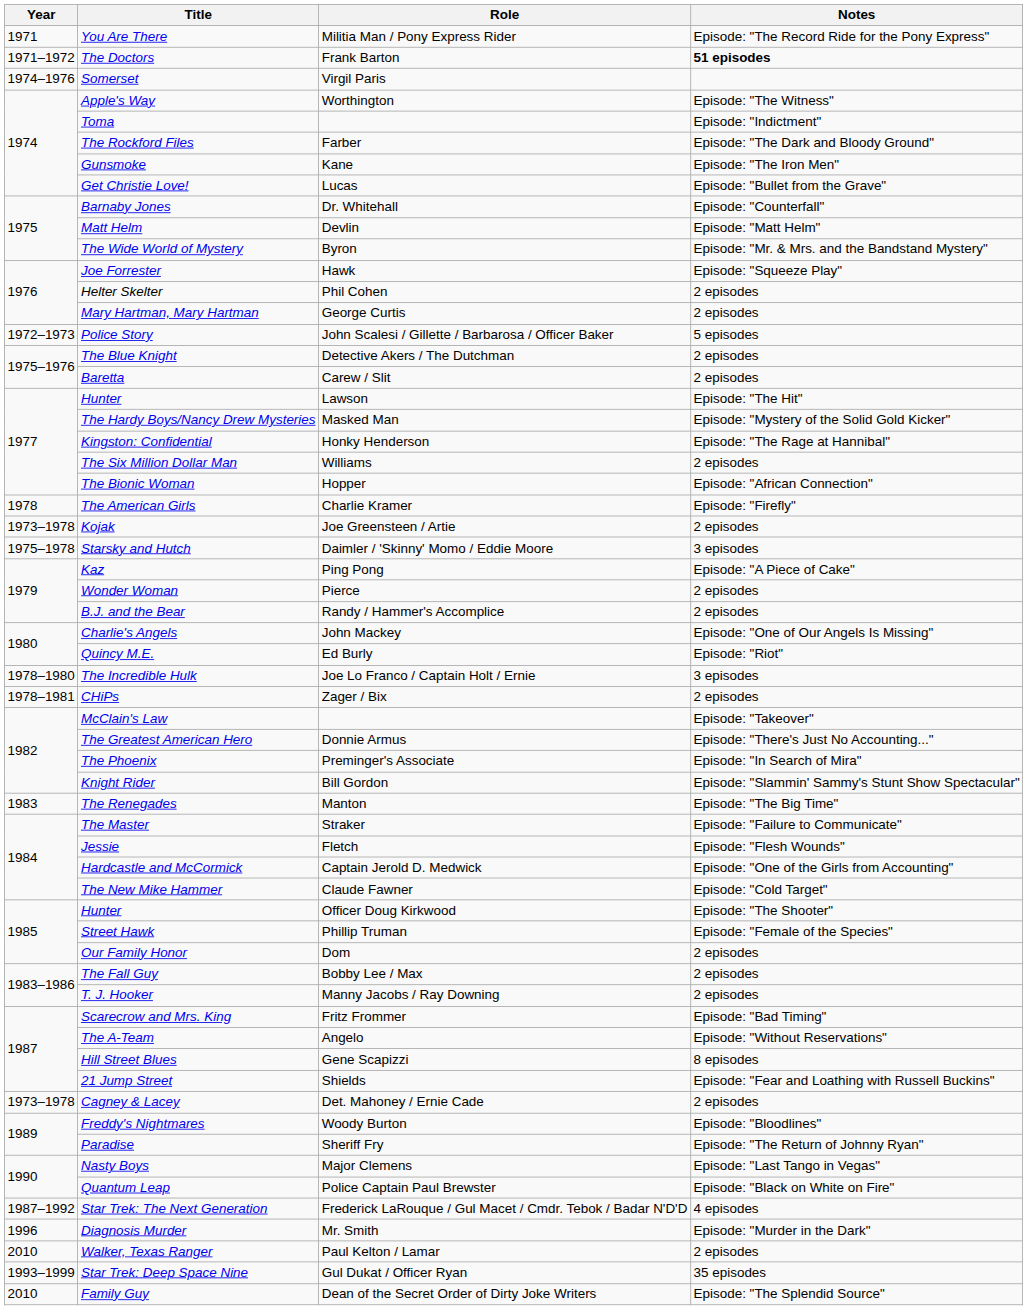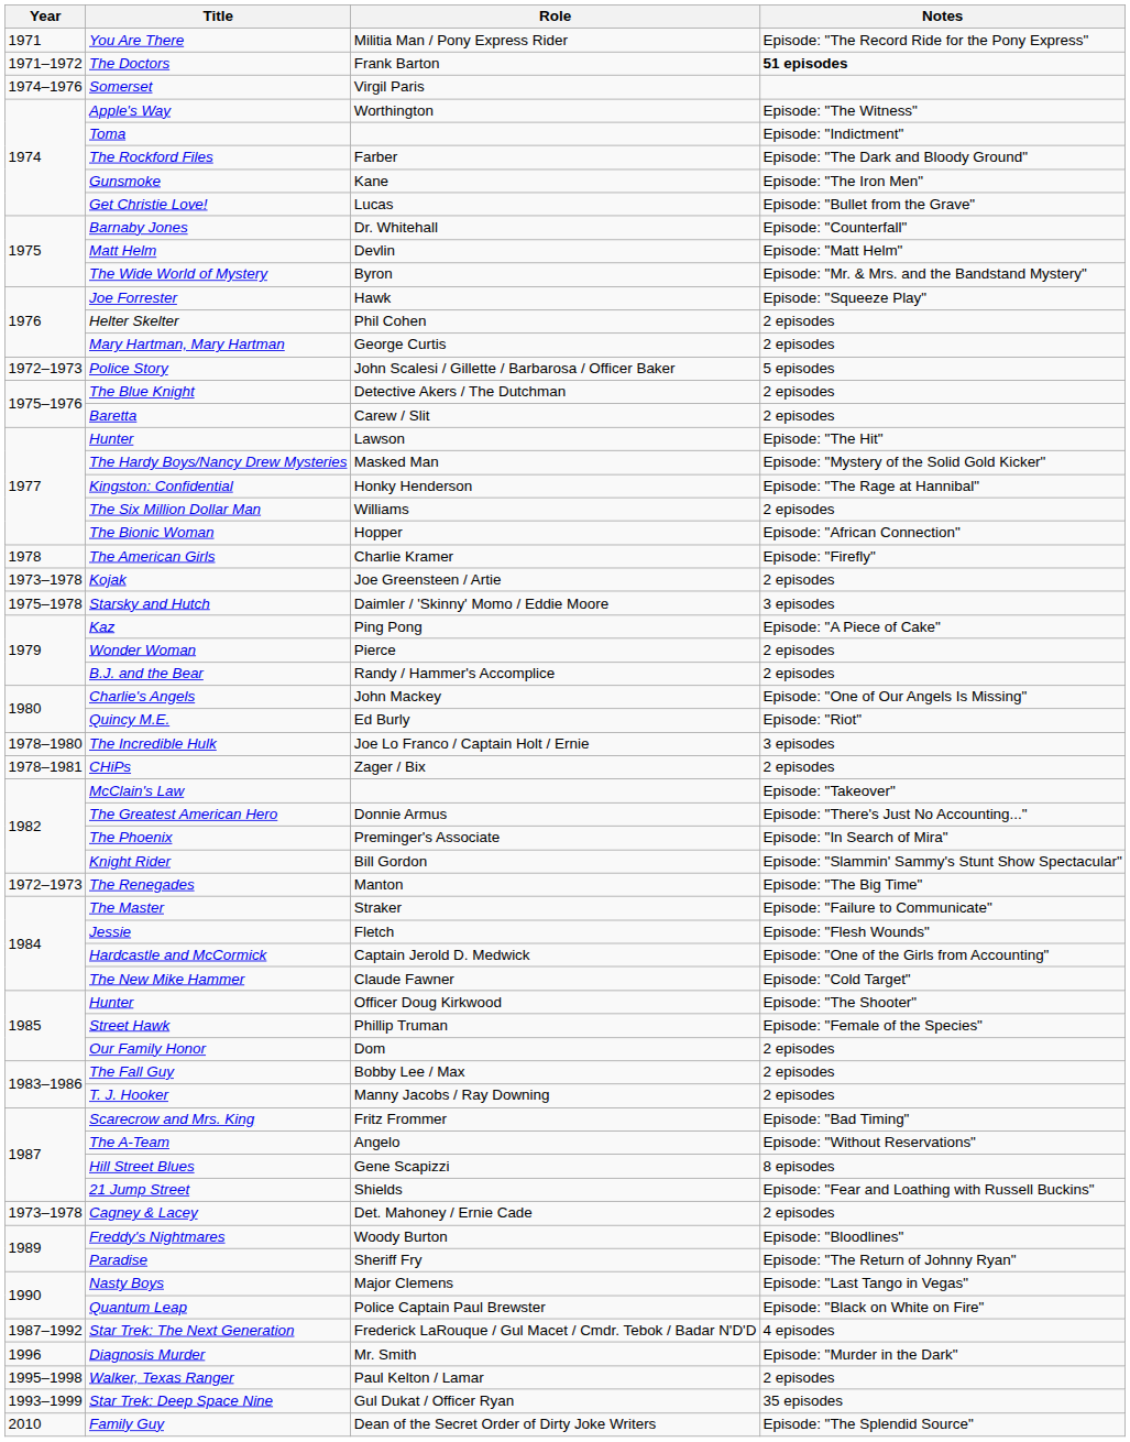The Renegades | Year: 1983 -> 1972–1973
Walker, Texas Ranger | Year: 2010 -> 1995–1998
